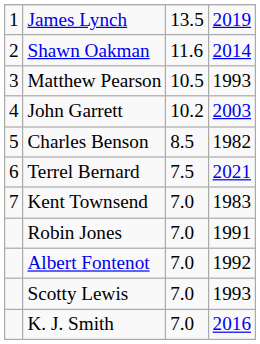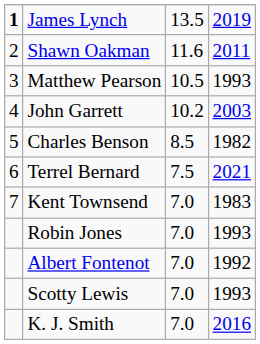James Lynch | column 1: normal -> bold
Shawn Oakman | column 4: 2014 -> 2011
Robin Jones | column 4: 1991 -> 1993
